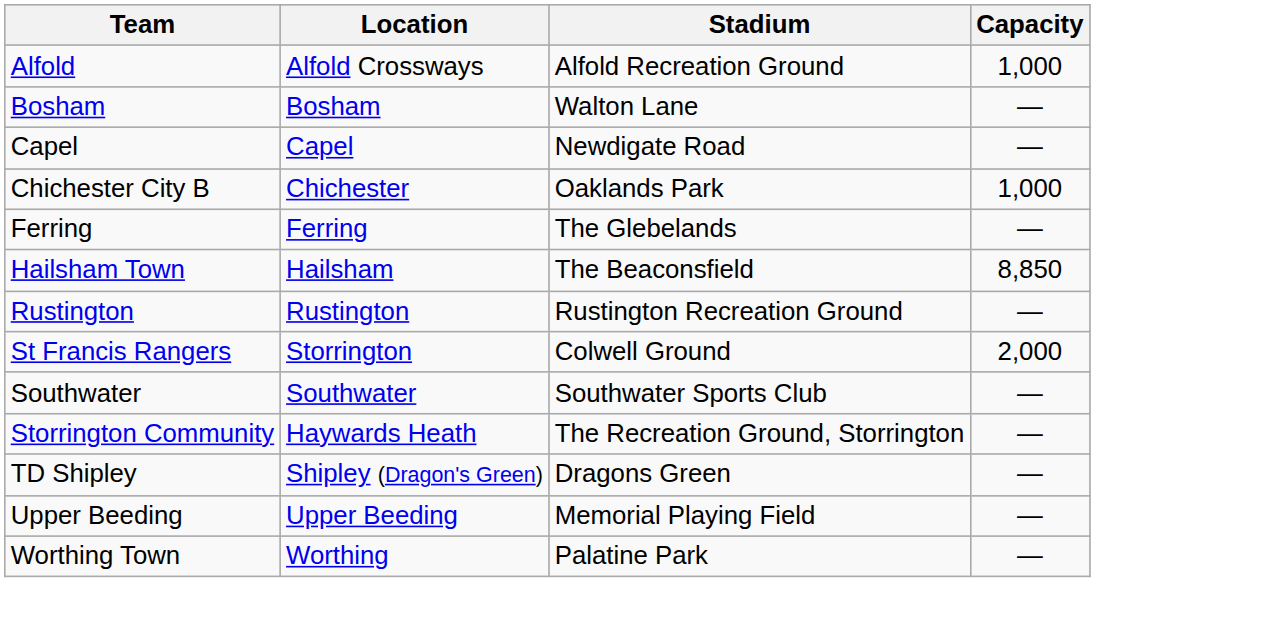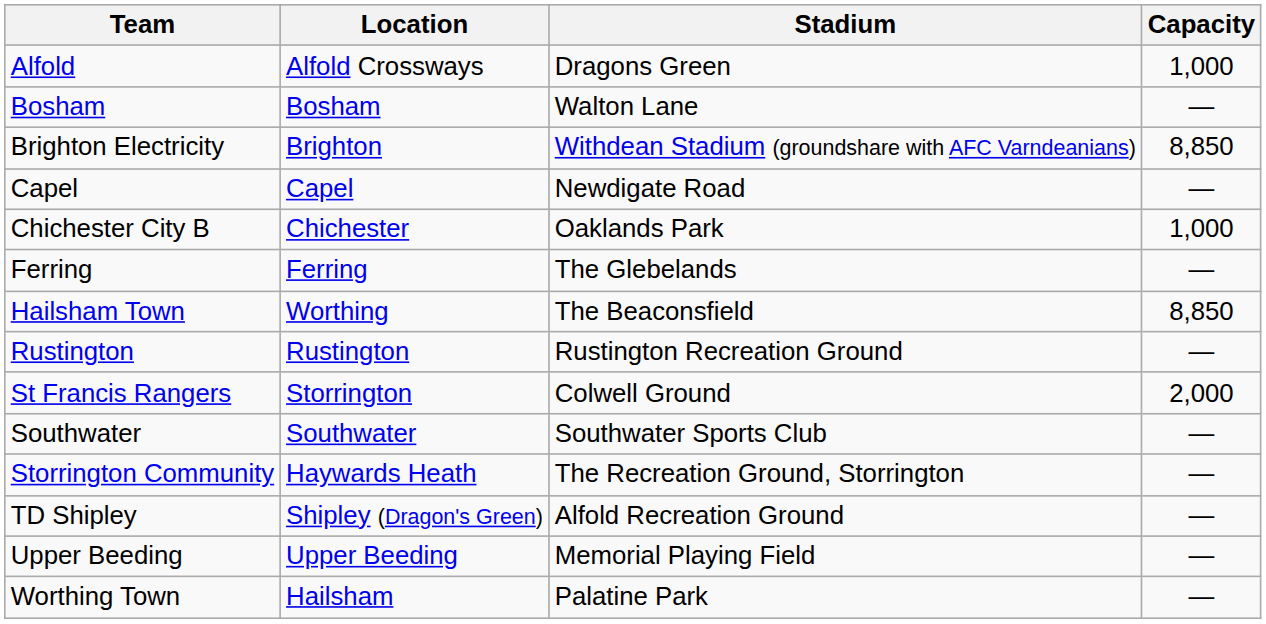Alfold | Stadium: Alfold Recreation Ground -> Dragons Green
+ row: Brighton Electricity | Brighton | Withdean Stadium (groundshare with AFC Varndeanians) | 8,850
Hailsham Town | Location: Hailsham -> Worthing
TD Shipley | Stadium: Dragons Green -> Alfold Recreation Ground
Worthing Town | Location: Worthing -> Hailsham
